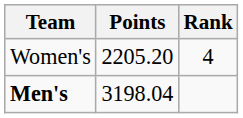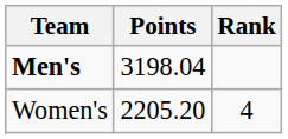rows swapped: Men's <-> Women's
